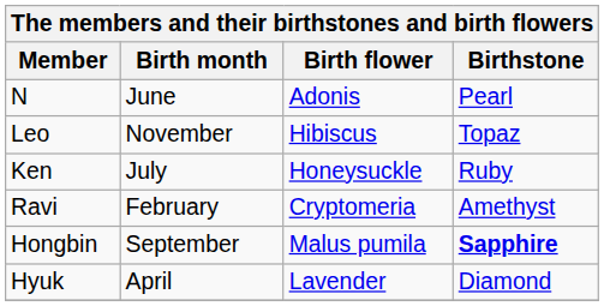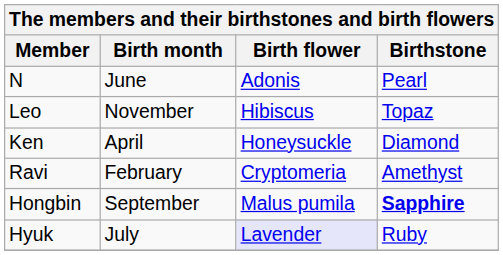Ken | Birth month: July -> April
Ken | Birthstone: Ruby -> Diamond
Hyuk | Birth month: April -> July
Hyuk | Birth flower: no background -> lavender background
Hyuk | Birthstone: Diamond -> Ruby
